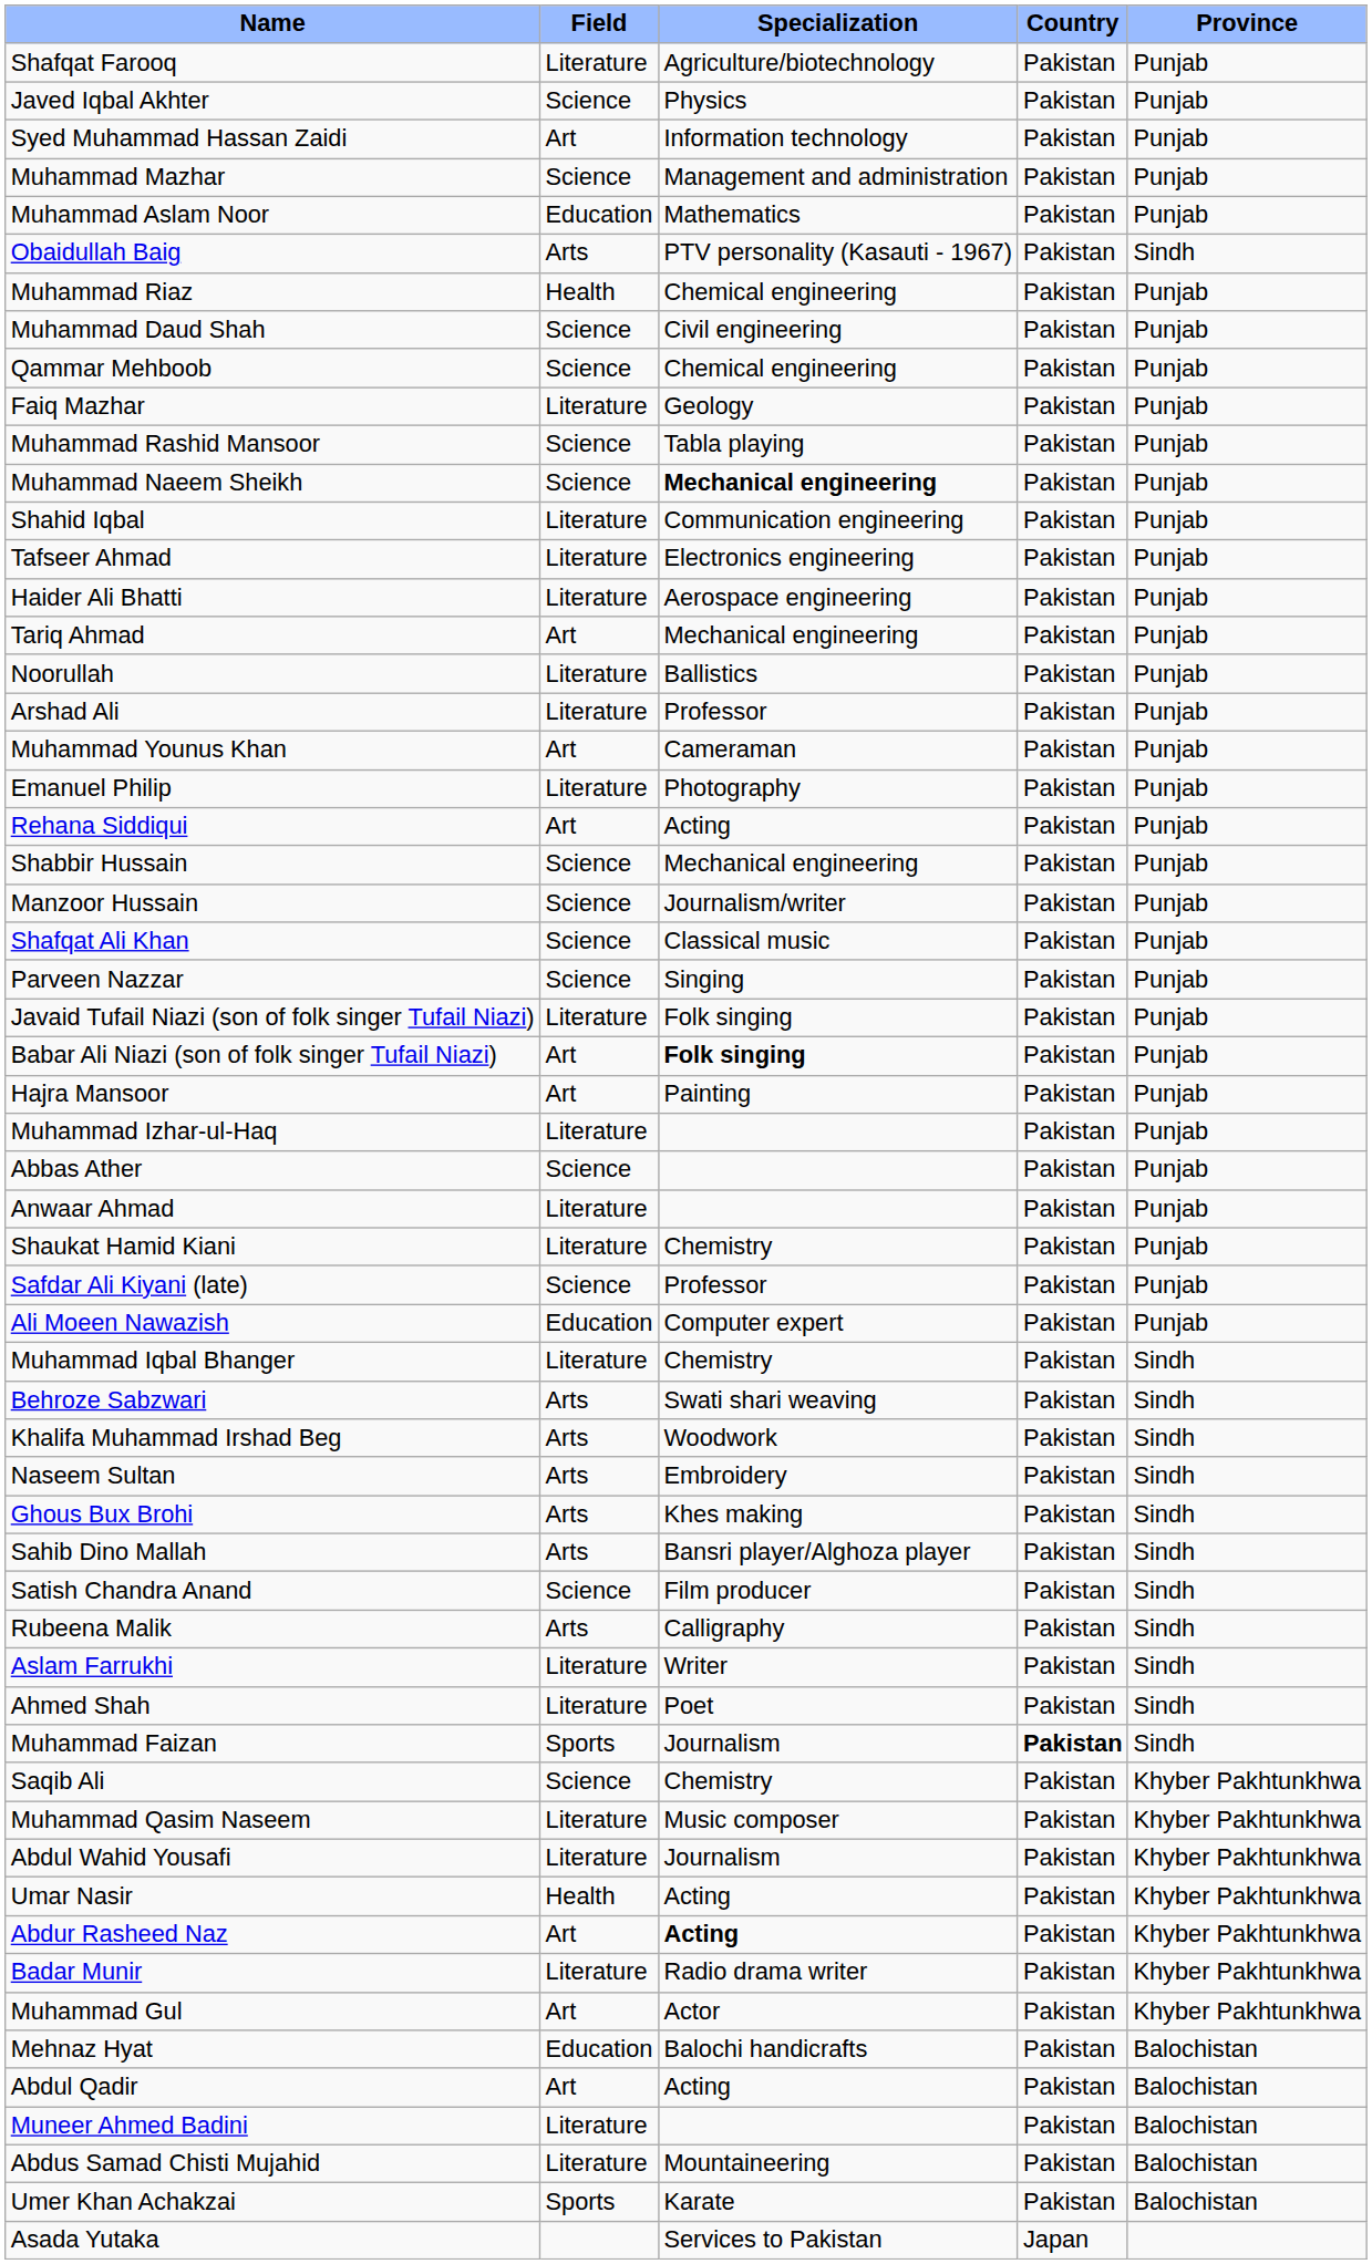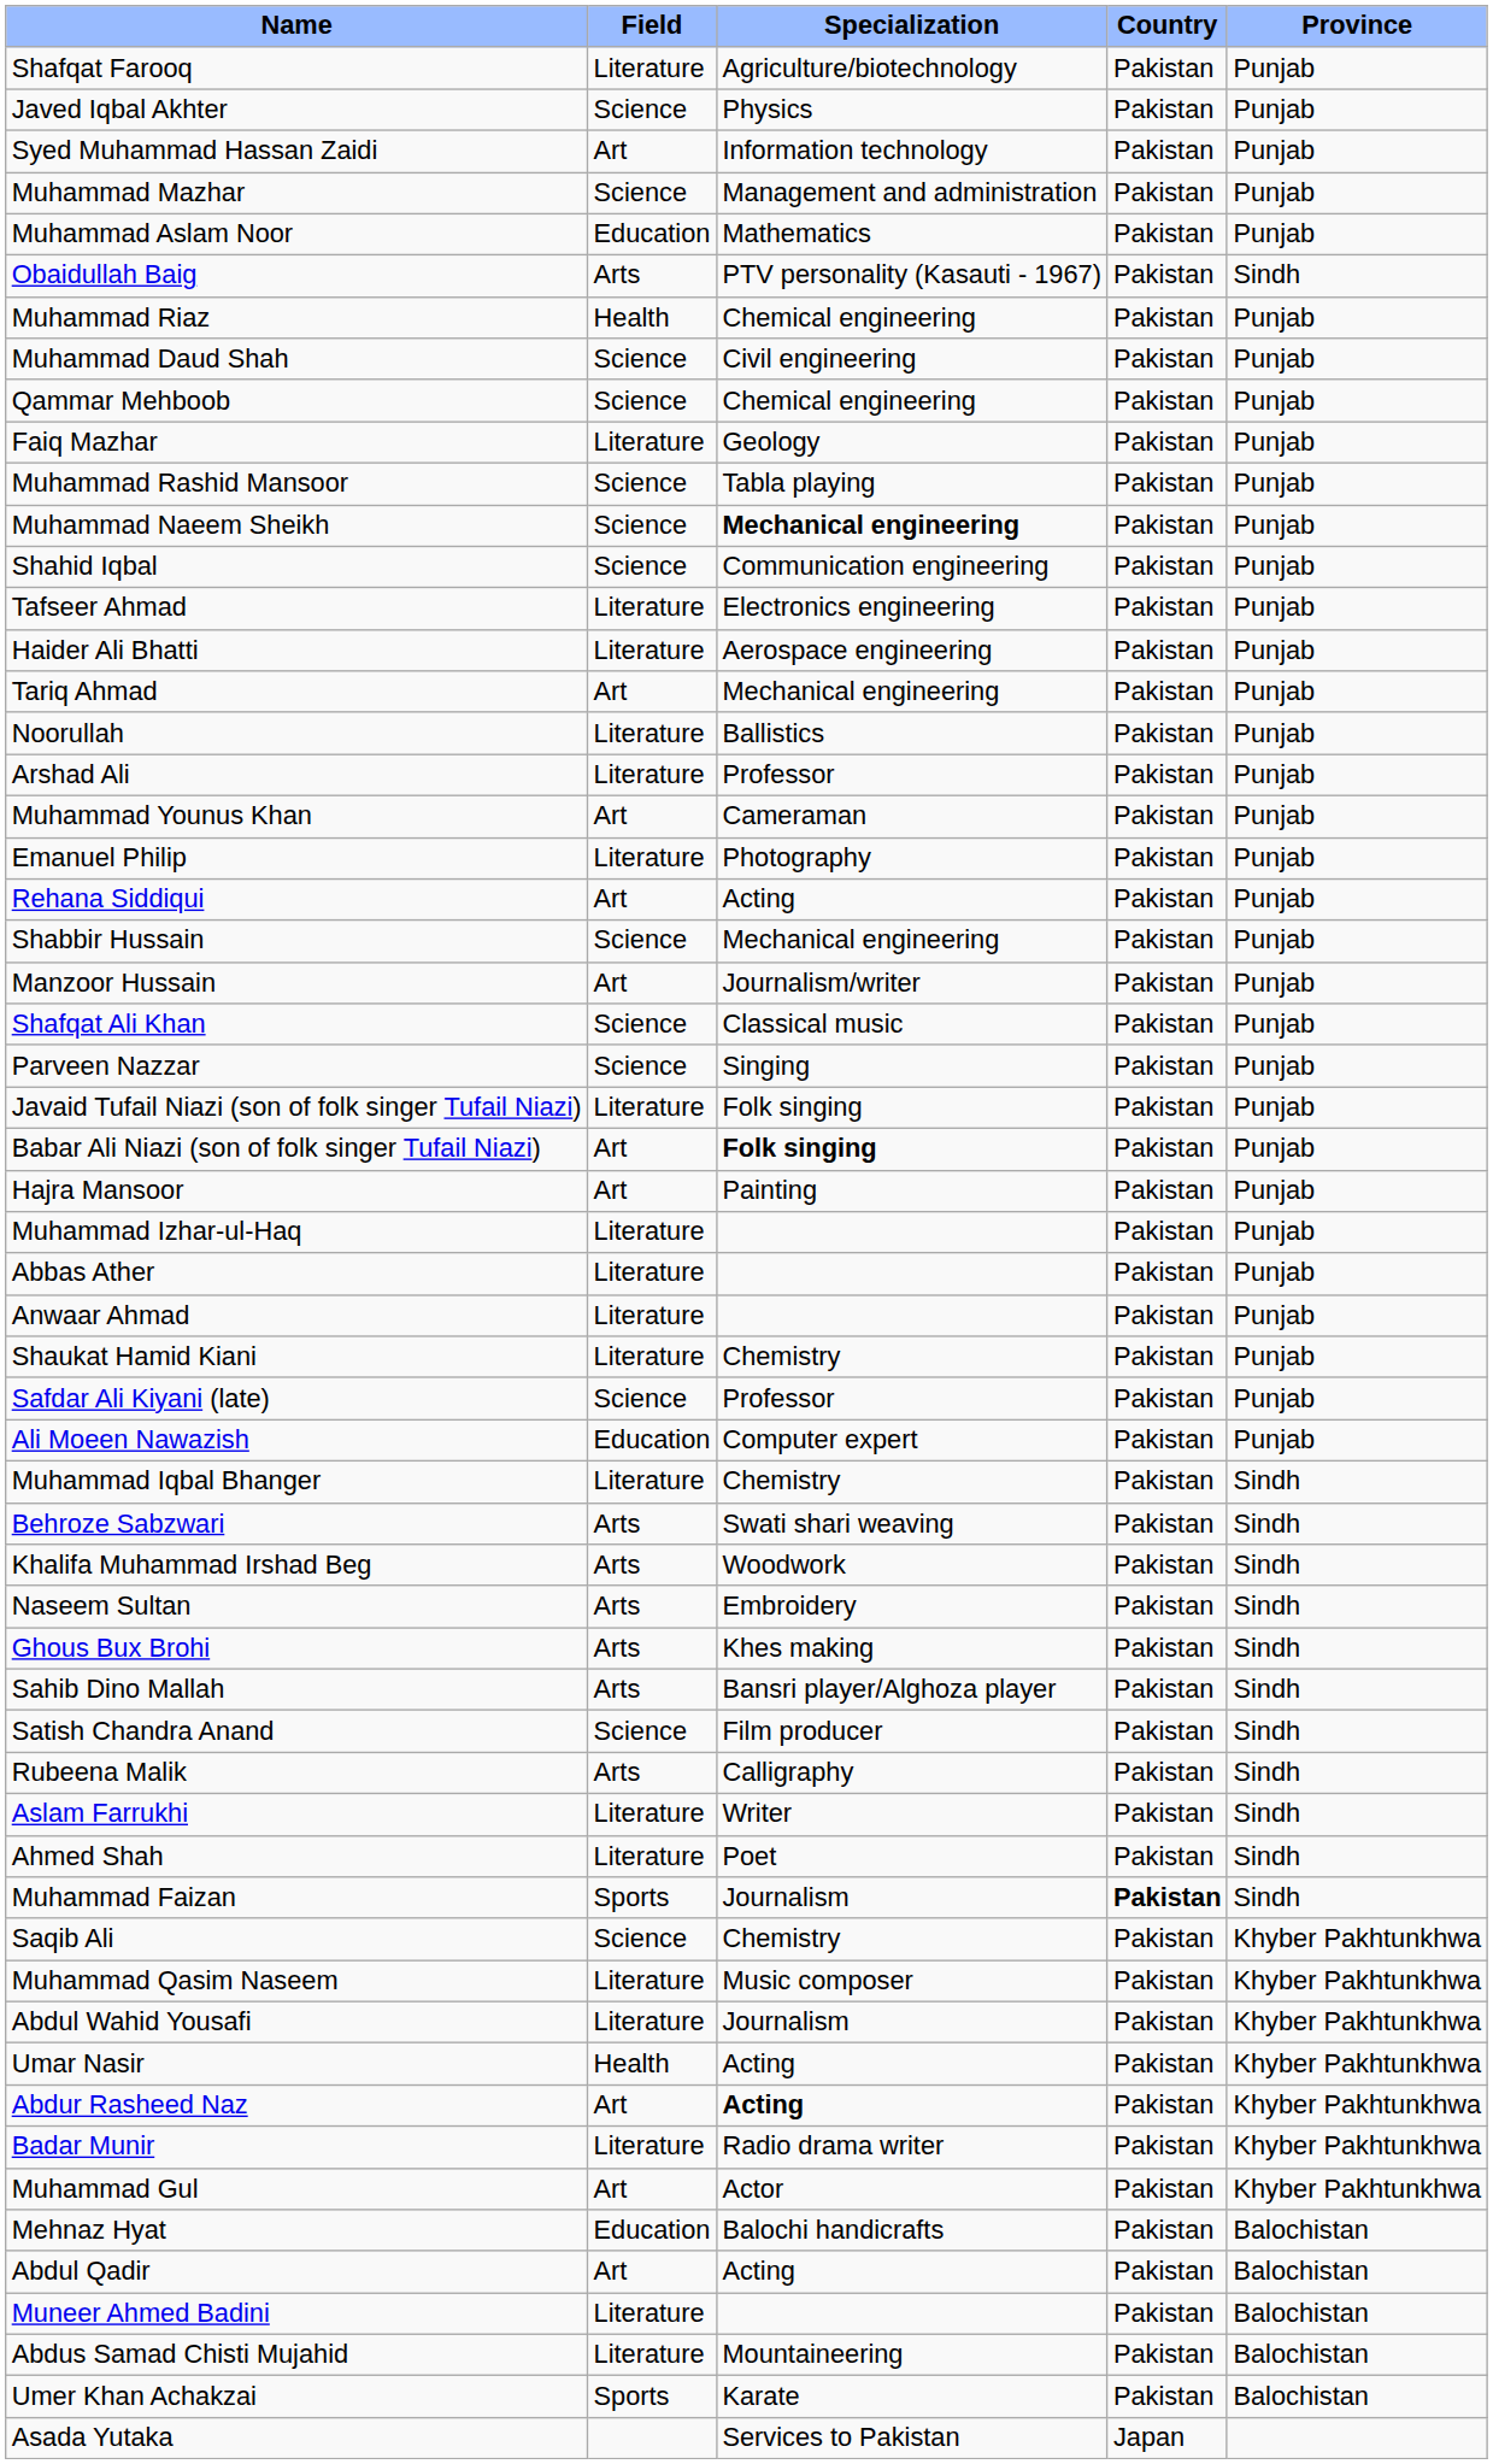Shahid Iqbal | Field: Literature -> Science
Manzoor Hussain | Field: Science -> Art
Abbas Ather | Field: Science -> Literature
